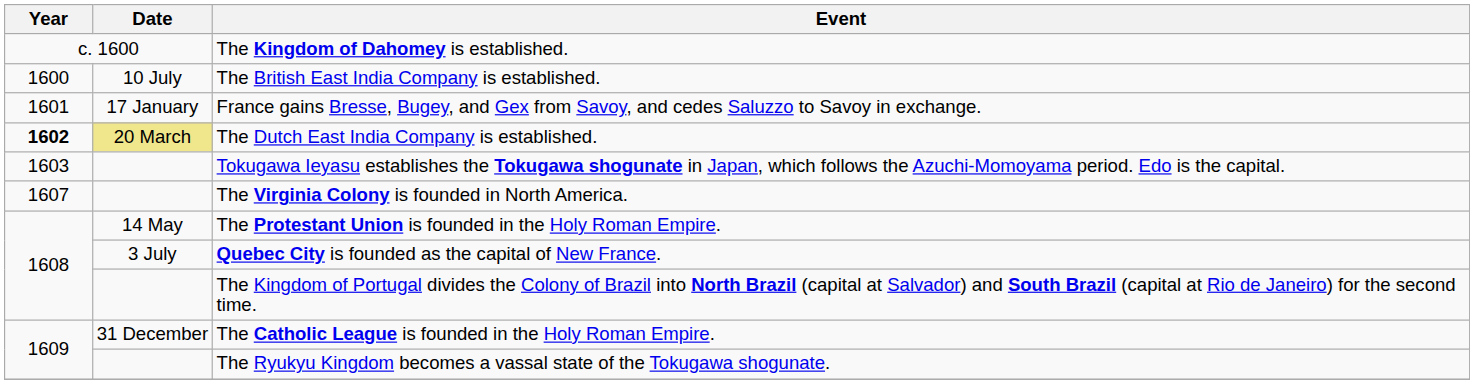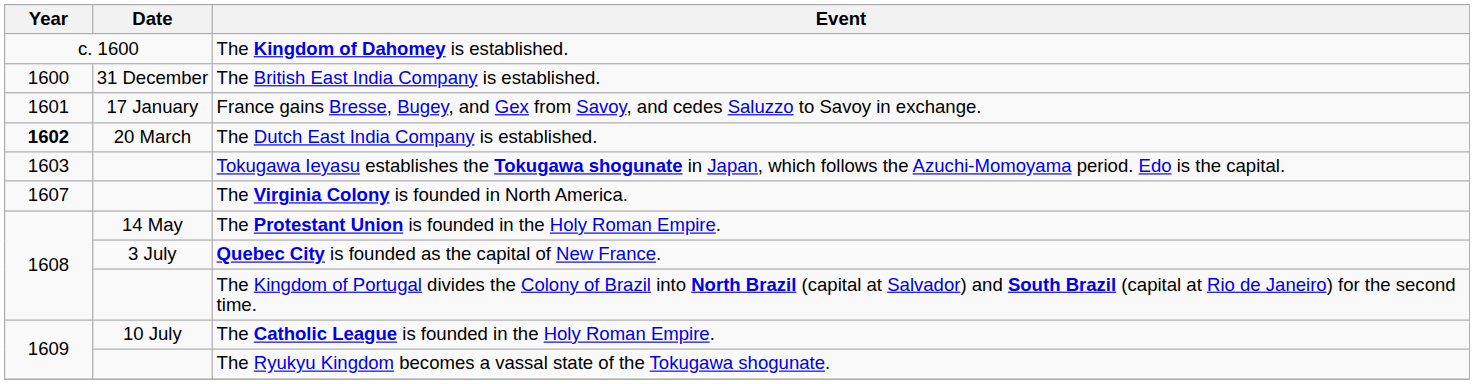The British East India Company is established. | Date: 10 July -> 31 December
The Dutch East India Company is established. | Date: khaki background -> no background
The Catholic League is founded in the Holy Roman Empire. | Date: 31 December -> 10 July
